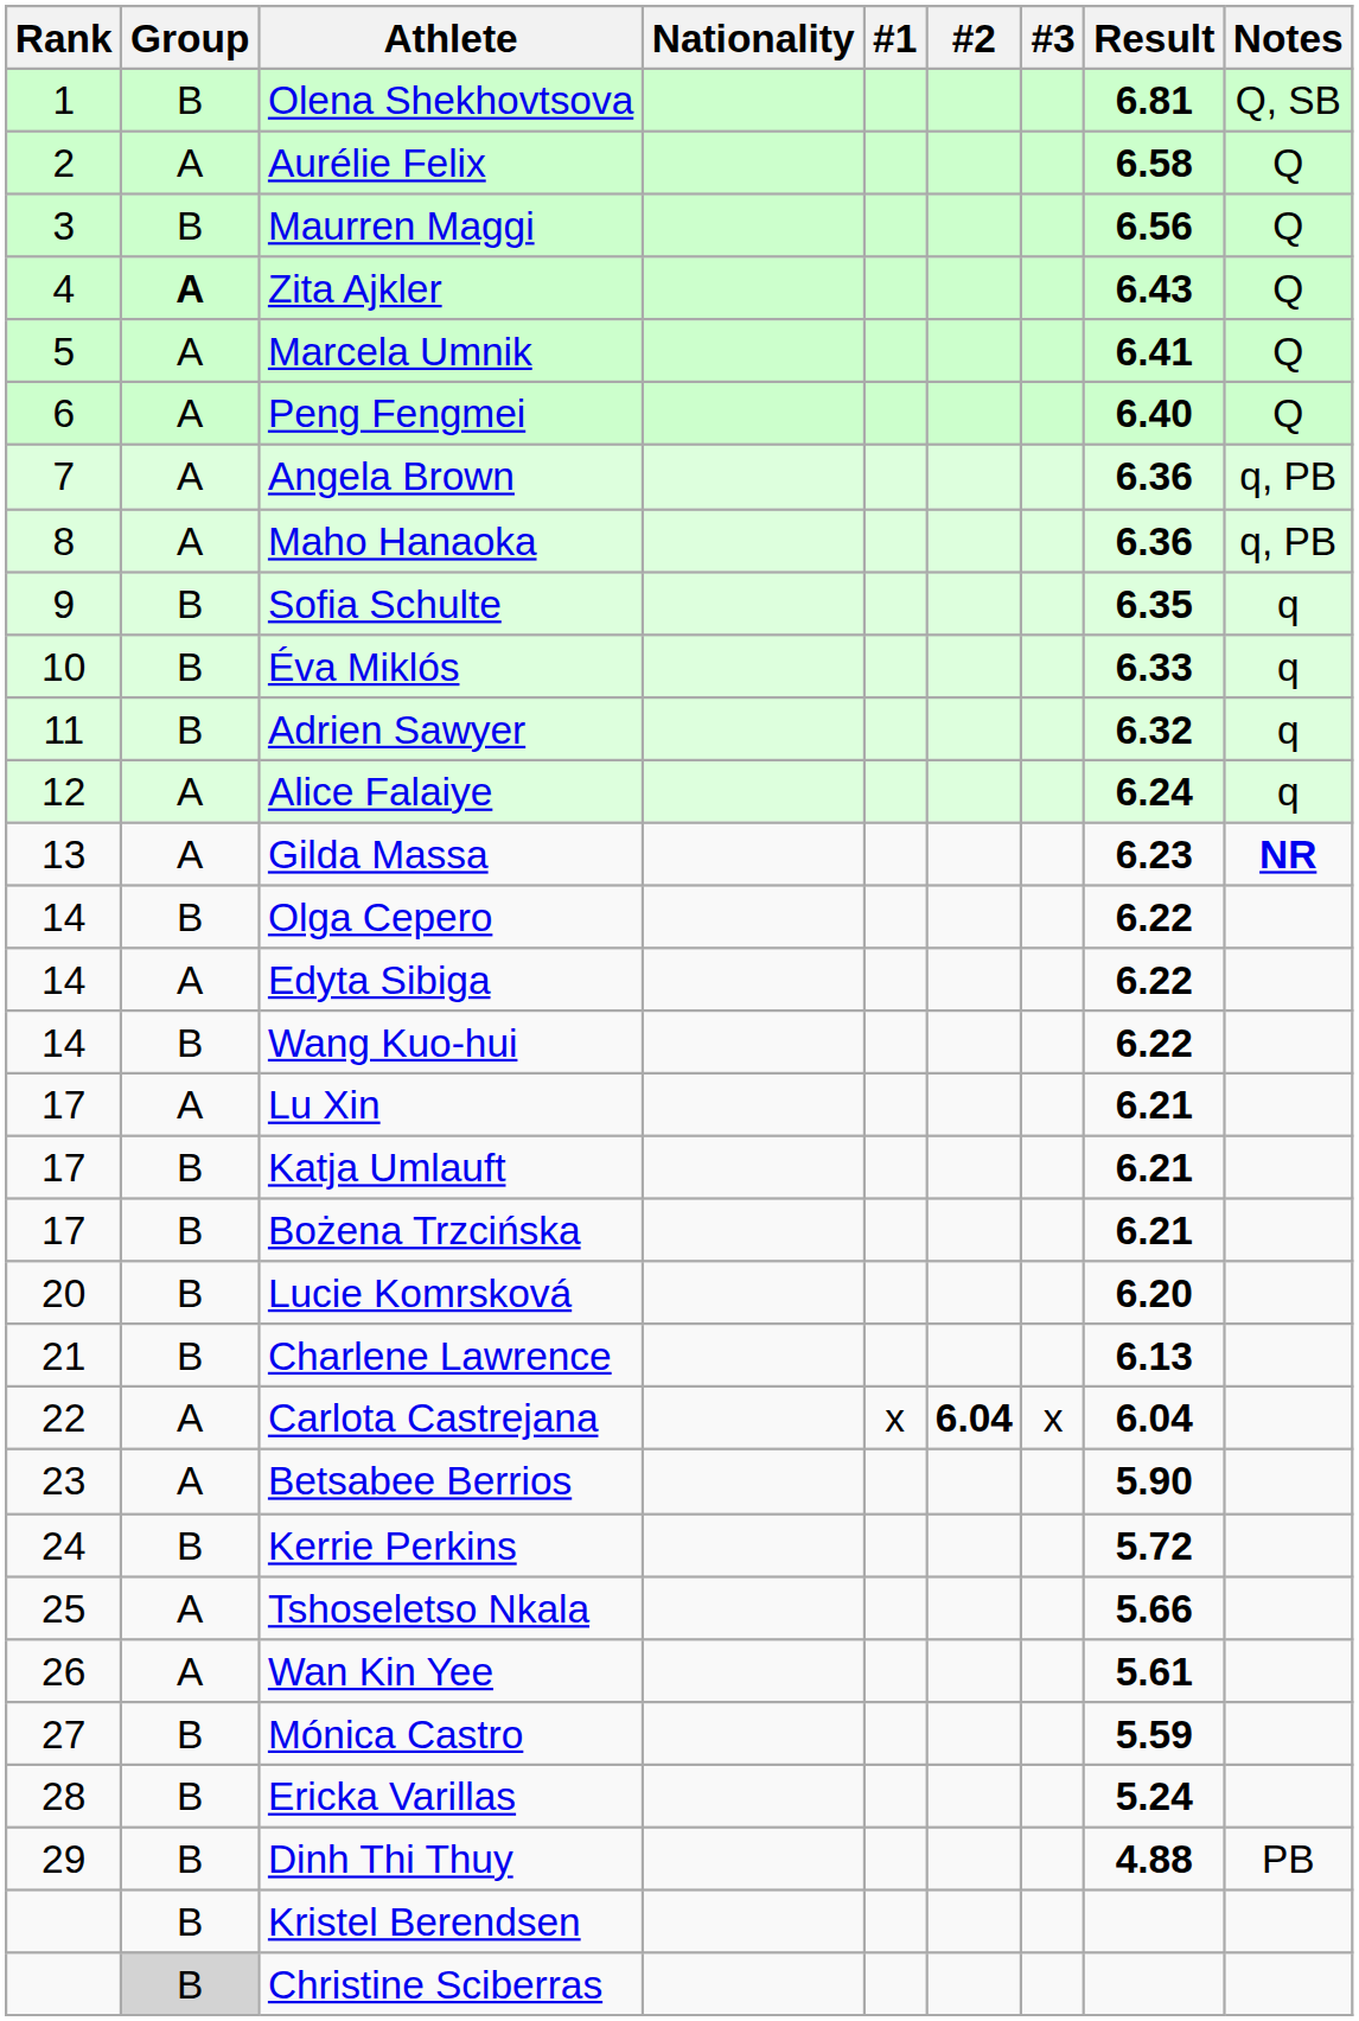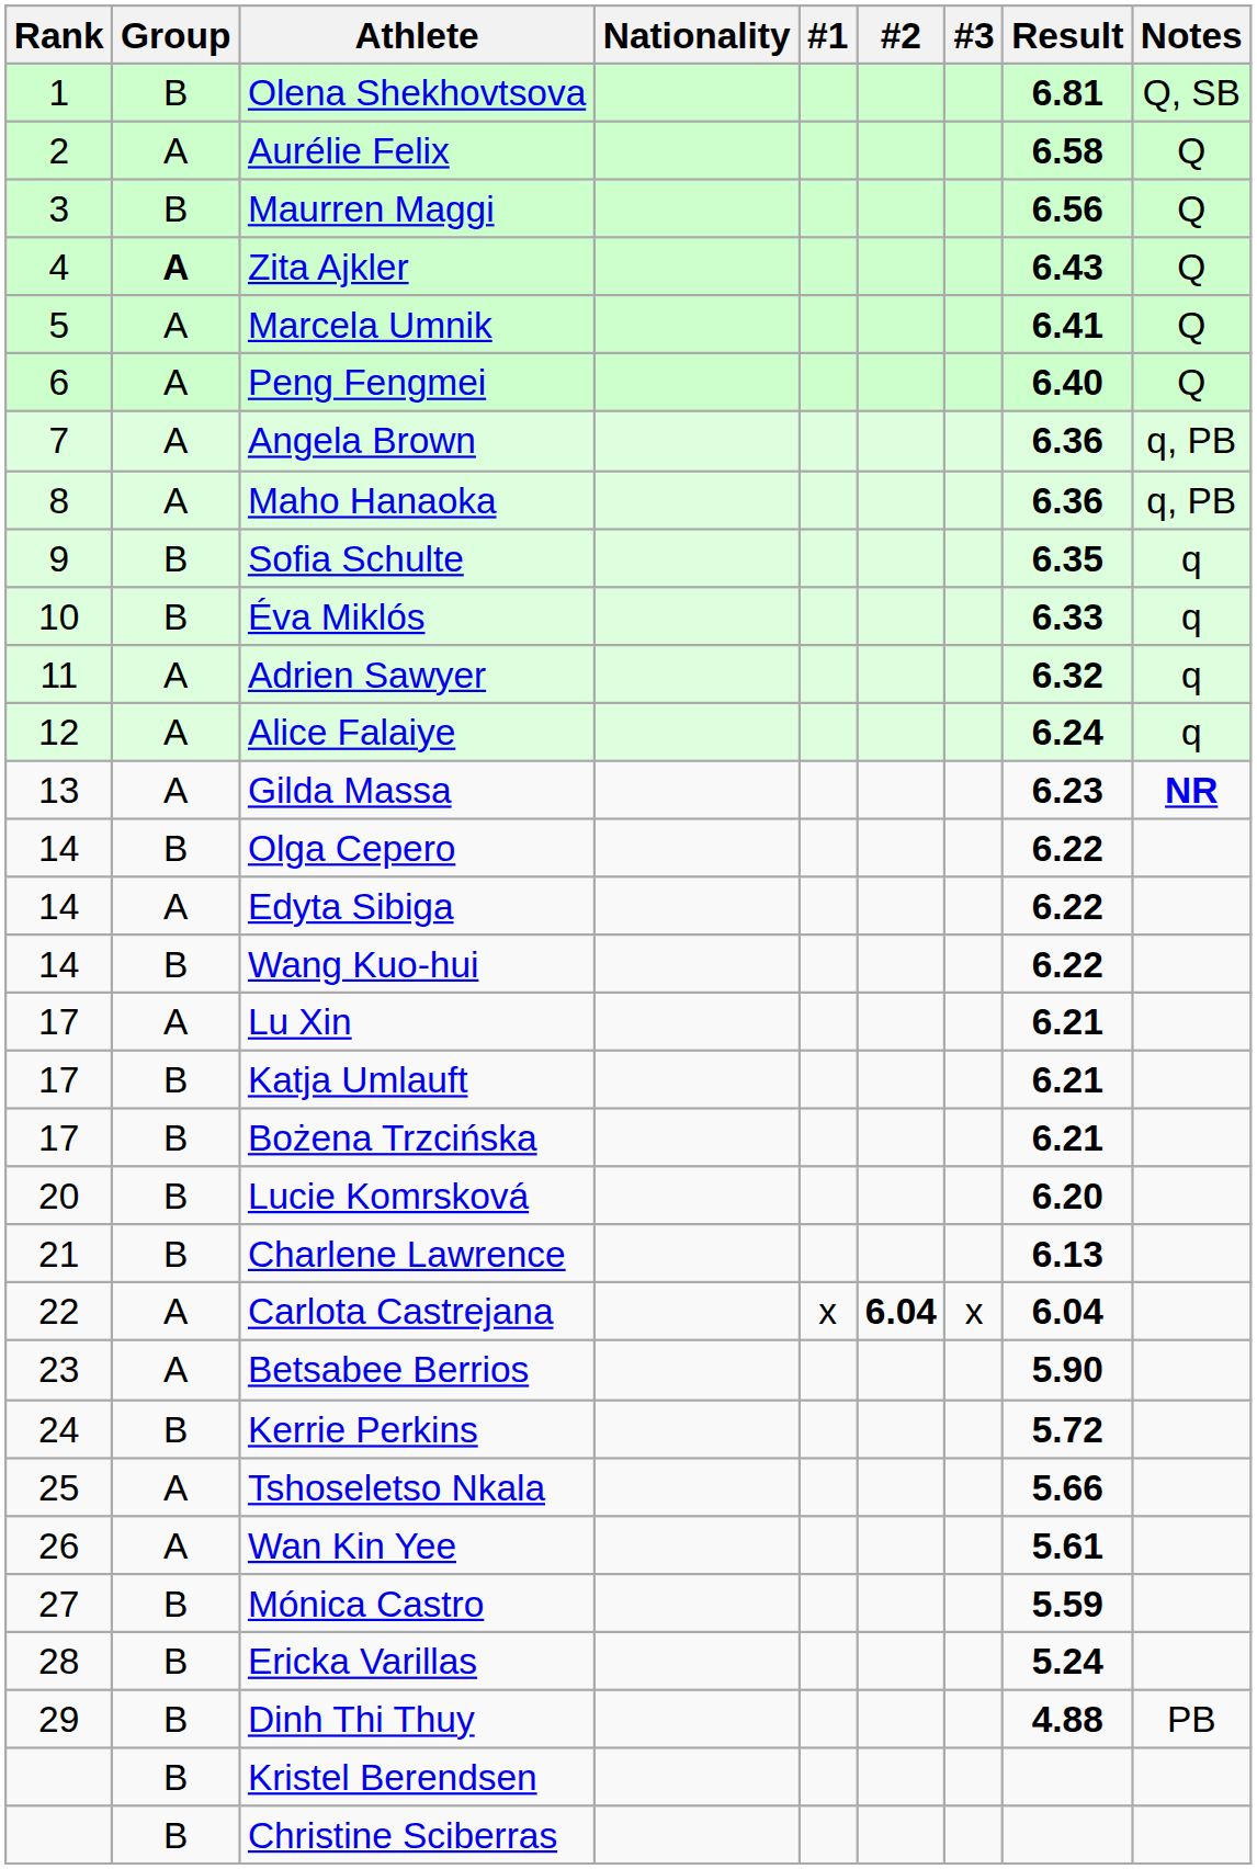Adrien Sawyer | Group: B -> A
Christine Sciberras | Group: lightgrey background -> no background
